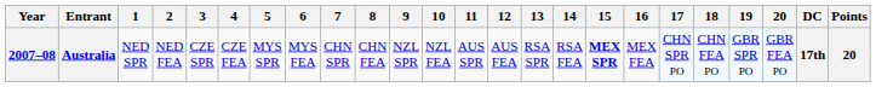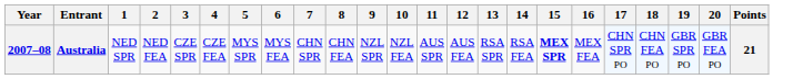- column: DC | 17th
Australia | Points: 20 -> 21
